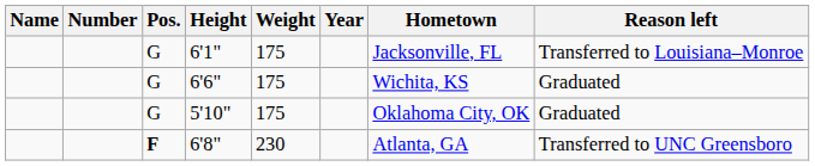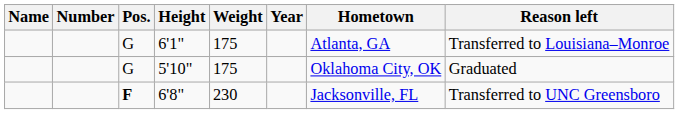6'1" | Hometown: Jacksonville, FL -> Atlanta, GA
- row: G | 6'6" | 175 | Wichita, KS | Graduated
6'8" | Hometown: Atlanta, GA -> Jacksonville, FL
